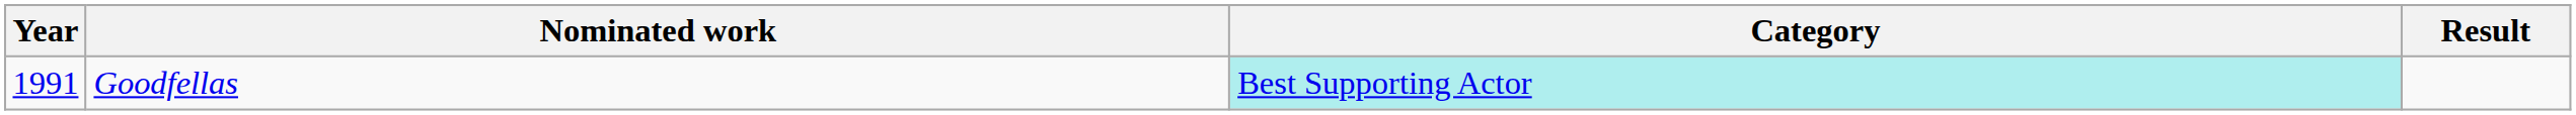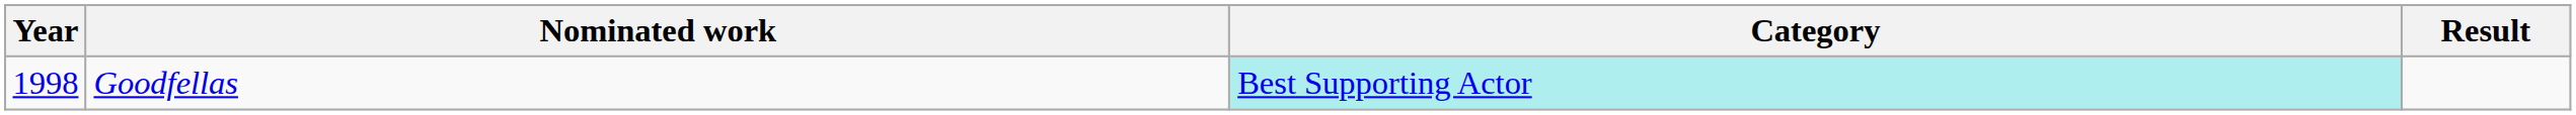Goodfellas | Year: 1991 -> 1998
